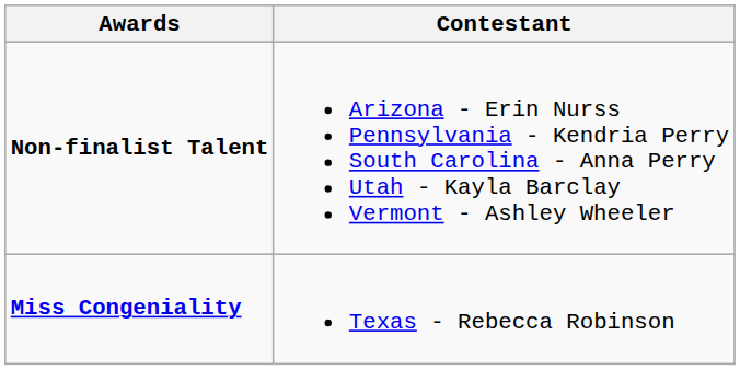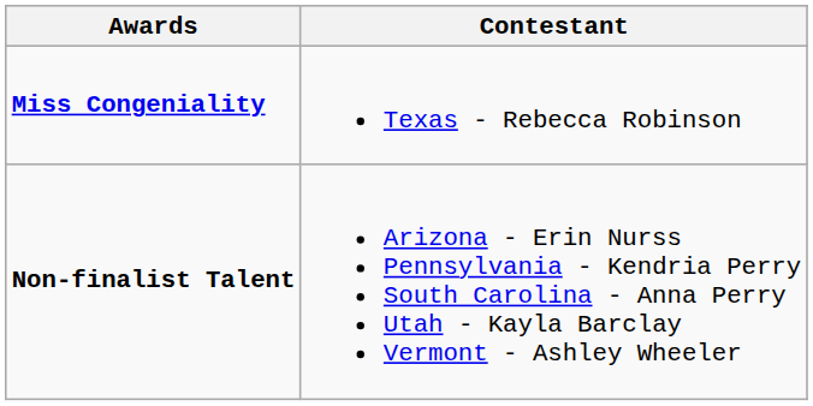rows swapped: Miss Congeniality <-> Non-finalist Talent
